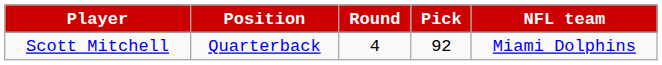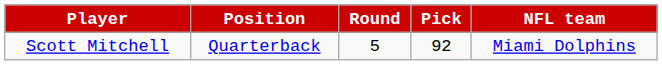Scott Mitchell | Round: 4 -> 5
